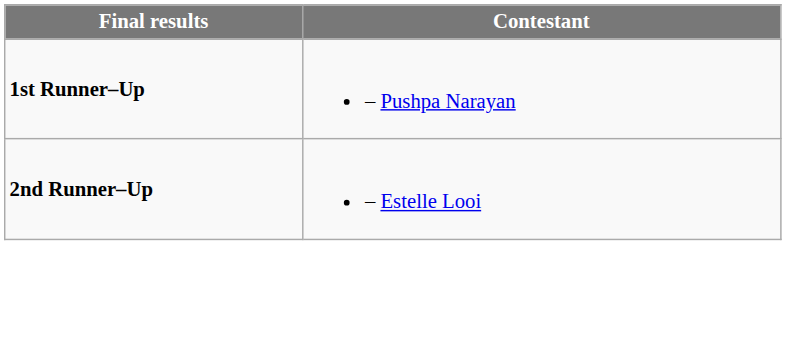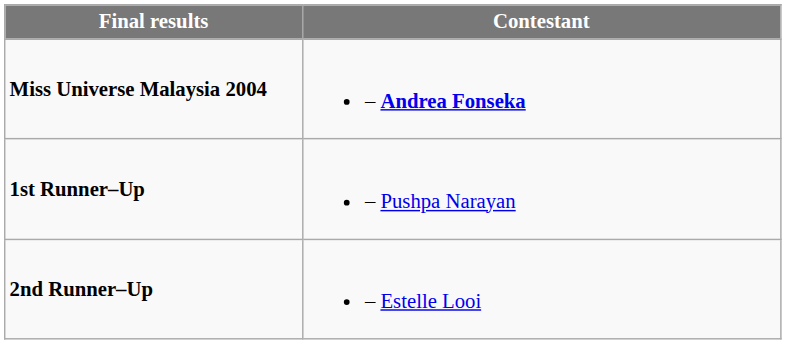+ row: Miss Universe Malaysia 2004 | – Andrea Fonseka
